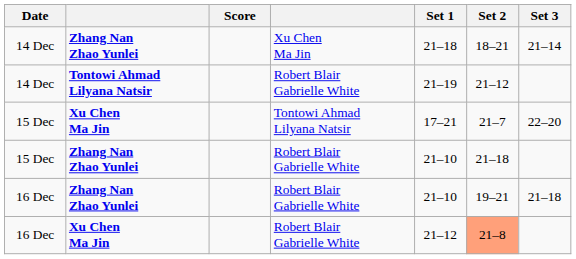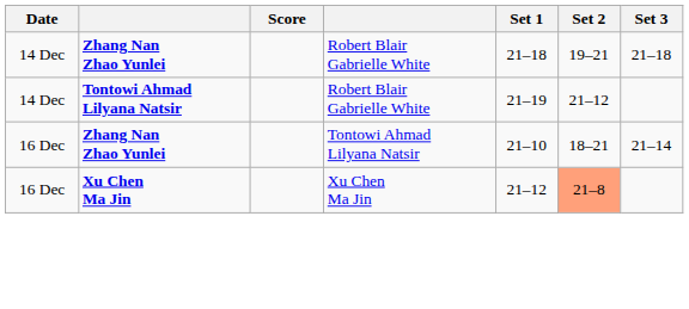14 Dec / Zhang Nan Zhao Yunlei | column 4: Xu Chen Ma Jin -> Robert Blair Gabrielle White
14 Dec / Zhang Nan Zhao Yunlei | Set 2: 18–21 -> 19–21
14 Dec / Zhang Nan Zhao Yunlei | Set 3: 21–14 -> 21–18
- row: 15 Dec | Xu Chen Ma Jin | Tontowi Ahmad Lilyana Natsir | 17–21 | 21–7 | 22–20
- row: 15 Dec | Zhang Nan Zhao Yunlei | Robert Blair Gabrielle White | 21–10 | 21–18
16 Dec / Zhang Nan Zhao Yunlei | column 4: Robert Blair Gabrielle White -> Tontowi Ahmad Lilyana Natsir
16 Dec / Zhang Nan Zhao Yunlei | Set 2: 19–21 -> 18–21
16 Dec / Zhang Nan Zhao Yunlei | Set 3: 21–18 -> 21–14
16 Dec / Xu Chen Ma Jin | column 4: Robert Blair Gabrielle White -> Xu Chen Ma Jin
